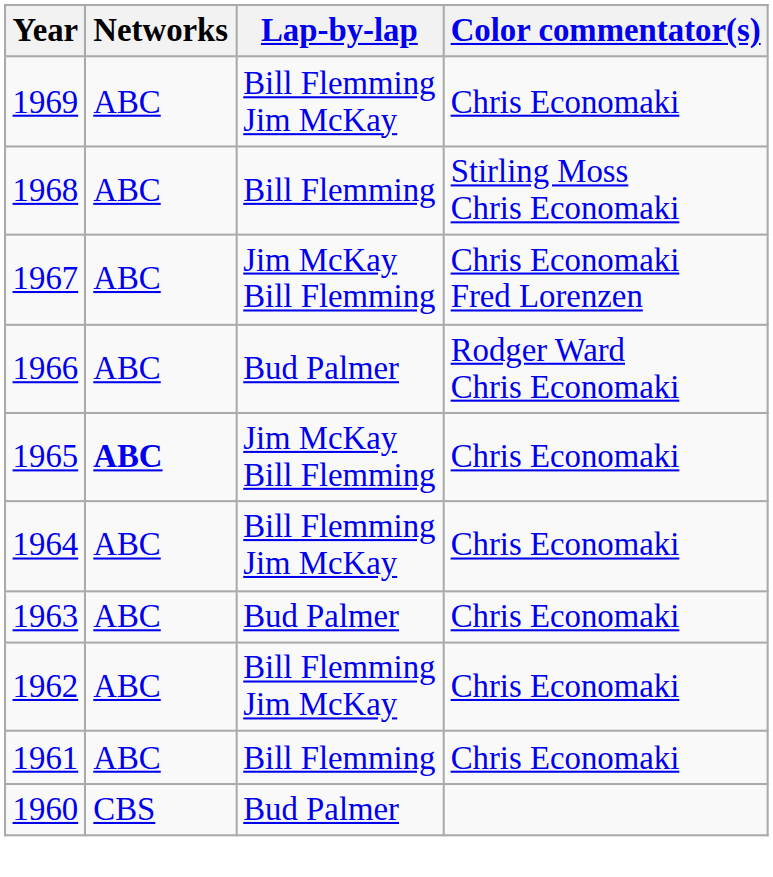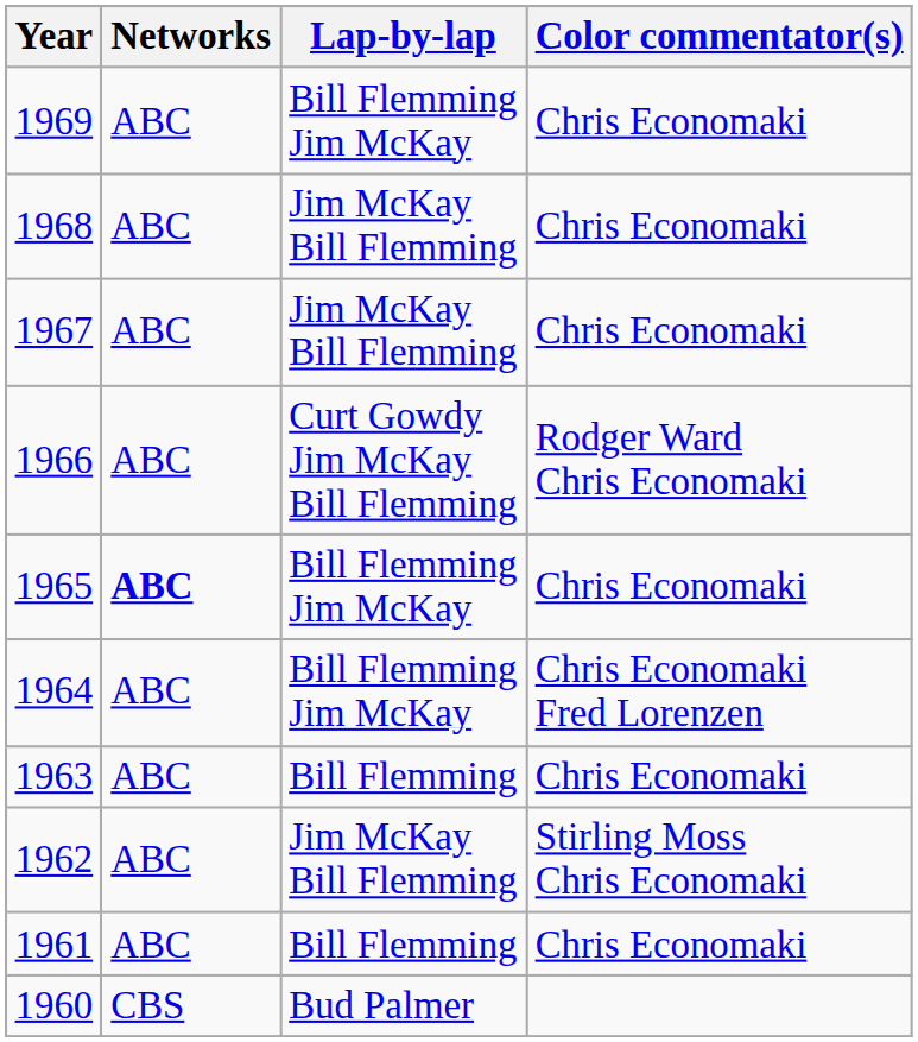1968 | Lap-by-lap: Bill Flemming -> Jim McKay Bill Flemming
1968 | Color commentator(s): Stirling Moss Chris Economaki -> Chris Economaki
1967 | Color commentator(s): Chris Economaki Fred Lorenzen -> Chris Economaki
1966 | Lap-by-lap: Bud Palmer -> Curt Gowdy Jim McKay Bill Flemming
1965 | Lap-by-lap: Jim McKay Bill Flemming -> Bill Flemming Jim McKay
1964 | Color commentator(s): Chris Economaki -> Chris Economaki Fred Lorenzen
1963 | Lap-by-lap: Bud Palmer -> Bill Flemming
1962 | Lap-by-lap: Bill Flemming Jim McKay -> Jim McKay Bill Flemming
1962 | Color commentator(s): Chris Economaki -> Stirling Moss Chris Economaki
